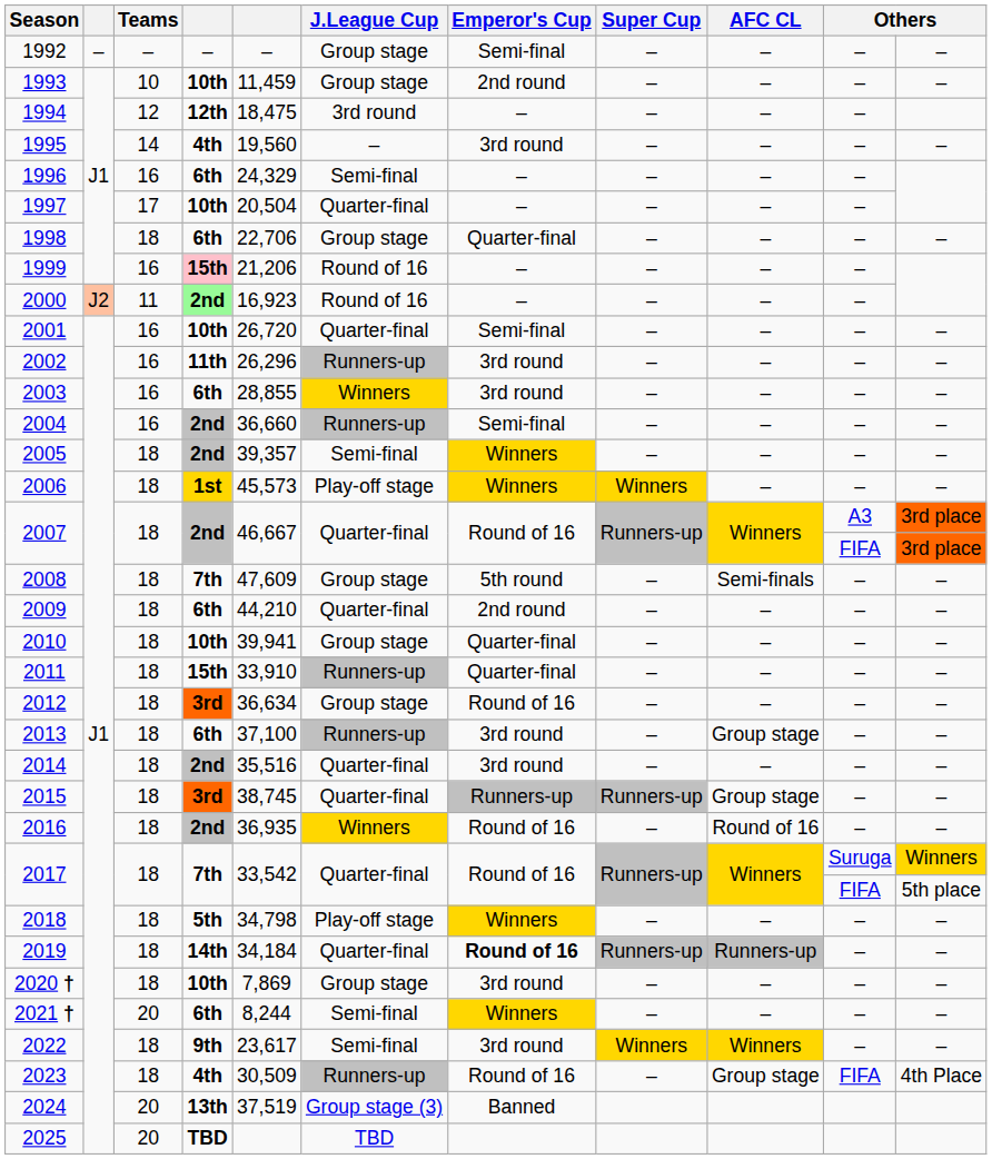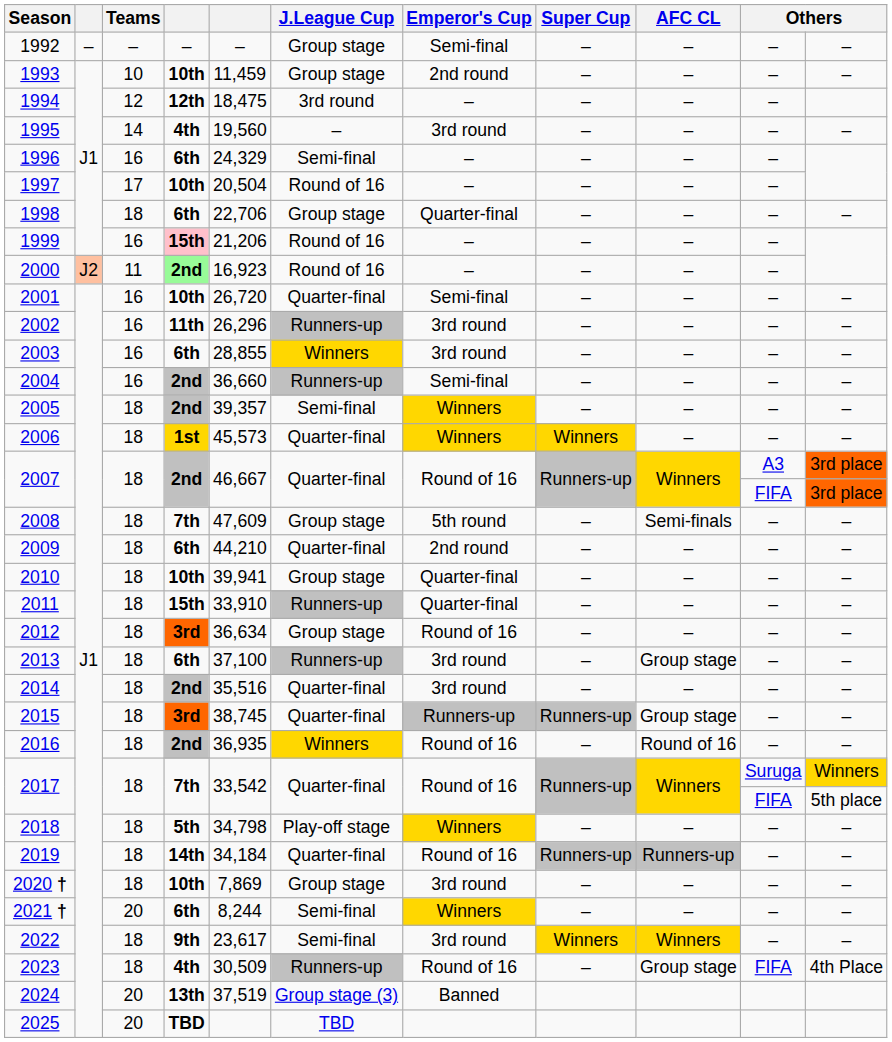1997 | J.League Cup: Quarter-final -> Round of 16
2006 | J.League Cup: Play-off stage -> Quarter-final
2019 | Emperor's Cup: bold -> normal
